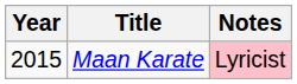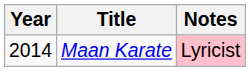Maan Karate | Year: 2015 -> 2014
